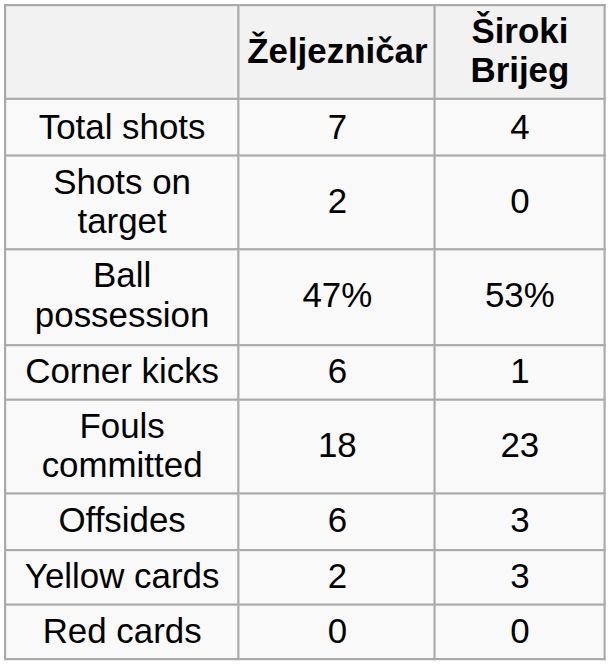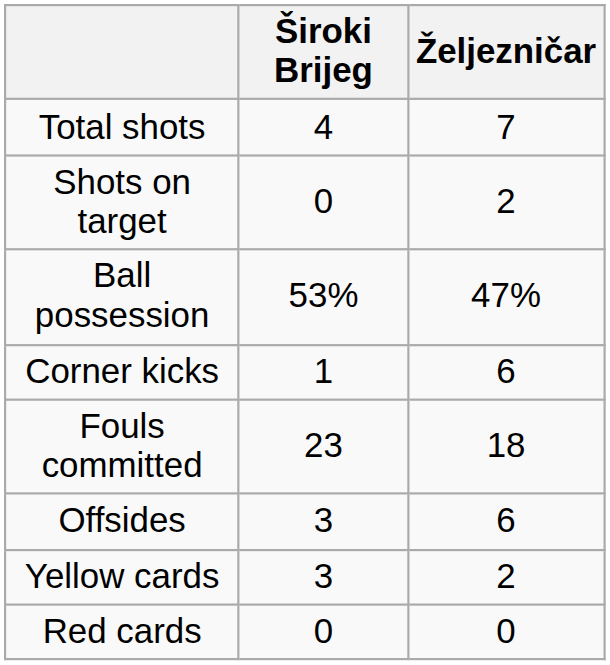columns swapped: Željezničar <-> Široki Brijeg
